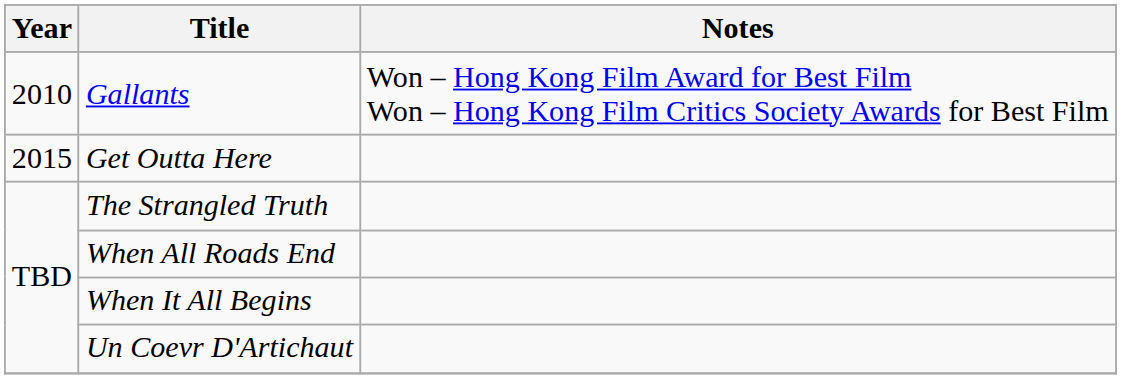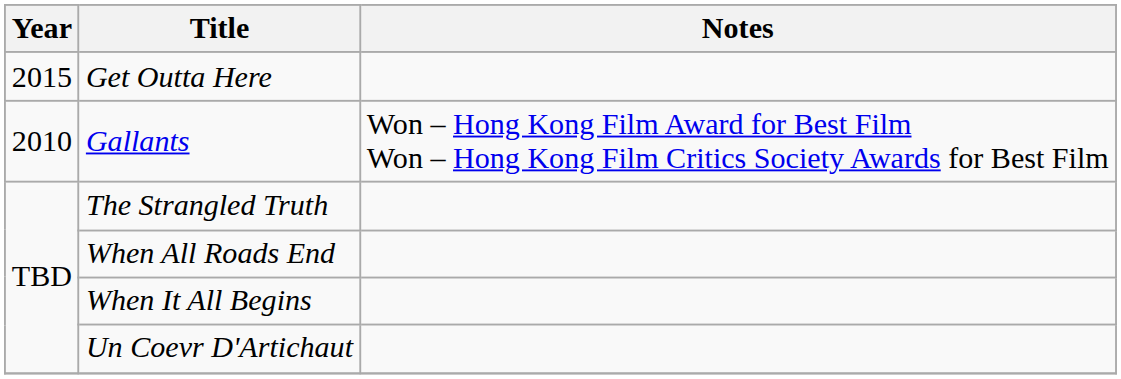rows swapped: Gallants <-> Get Outta Here
